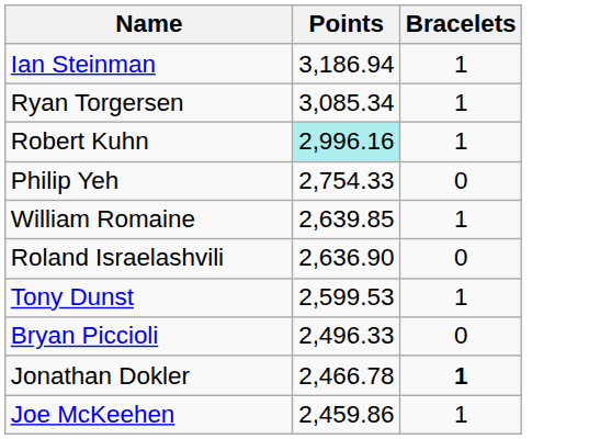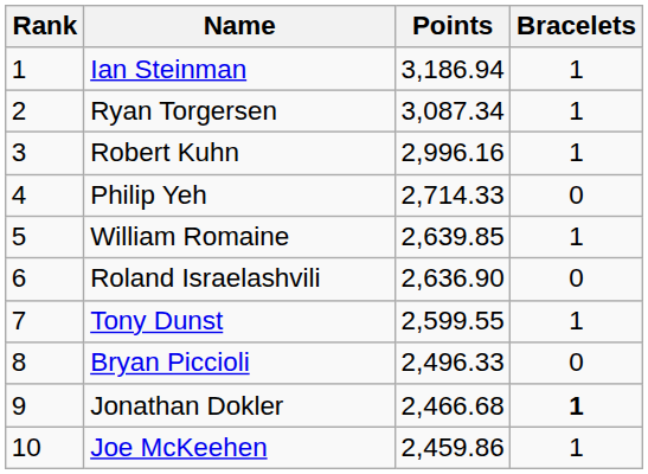+ column: Rank | 1 | 2 | 3 | 4 | 5 | 6 | 7 | 8 | 9 | 10
Ryan Torgersen | Points: 3,085.34 -> 3,087.34
Robert Kuhn | Points: paleturquoise background -> no background
Philip Yeh | Points: 2,754.33 -> 2,714.33
Tony Dunst | Points: 2,599.53 -> 2,599.55
Jonathan Dokler | Points: 2,466.78 -> 2,466.68
